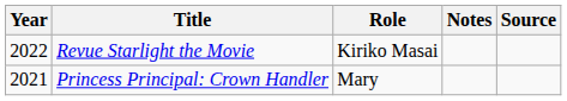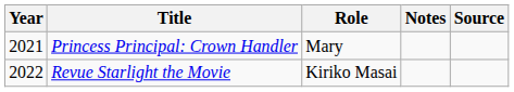rows swapped: Princess Principal: Crown Handler <-> Revue Starlight the Movie
